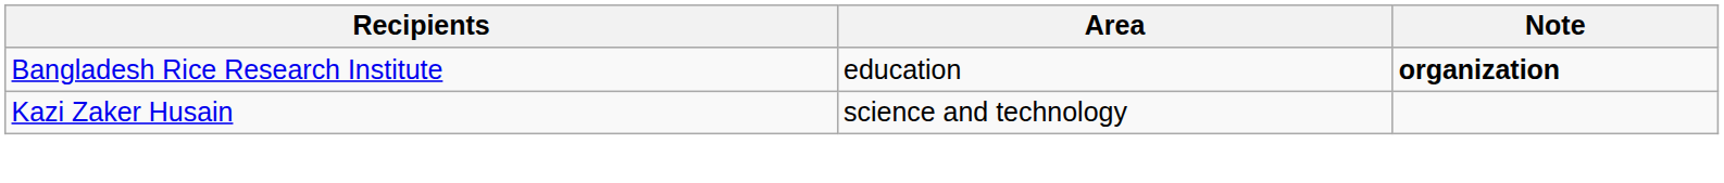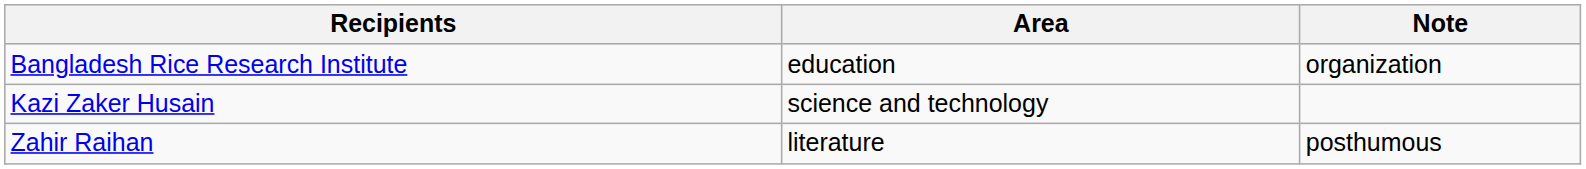Bangladesh Rice Research Institute | Note: bold -> normal
+ row: Zahir Raihan | literature | posthumous
